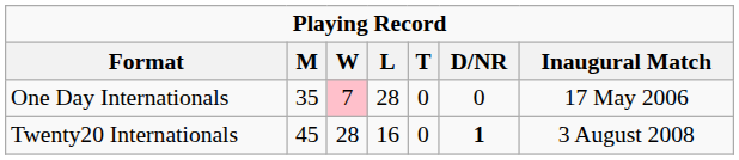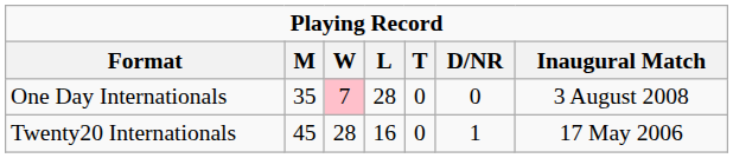One Day Internationals | Inaugural Match: 17 May 2006 -> 3 August 2008
Twenty20 Internationals | D/NR: bold -> normal
Twenty20 Internationals | Inaugural Match: 3 August 2008 -> 17 May 2006
